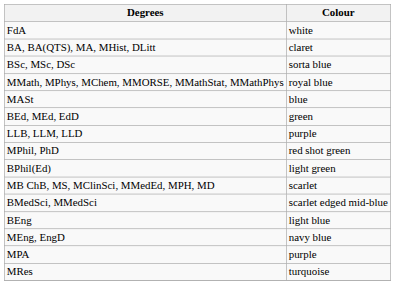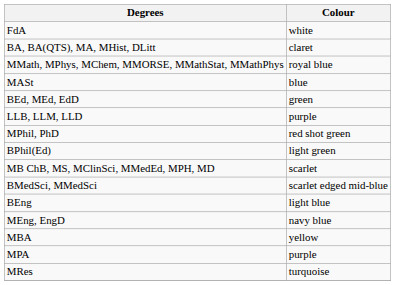- row: BSc, MSc, DSc | sorta blue
+ row: MBA | yellow
